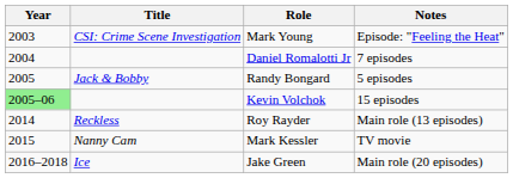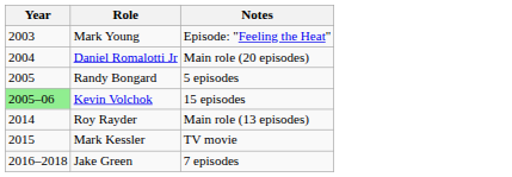- column: Title | CSI: Crime Scene Investigation | Jack & Bobby | Reckless | Nanny Cam | Ice
Daniel Romalotti Jr | Notes: 7 episodes -> Main role (20 episodes)
Jake Green | Notes: Main role (20 episodes) -> 7 episodes
